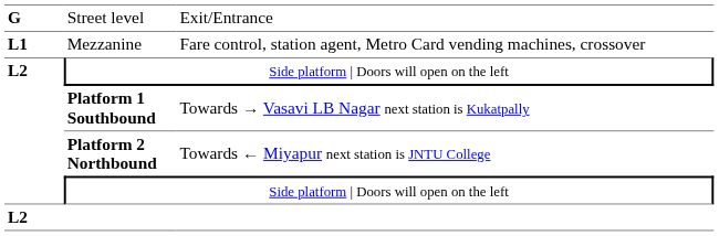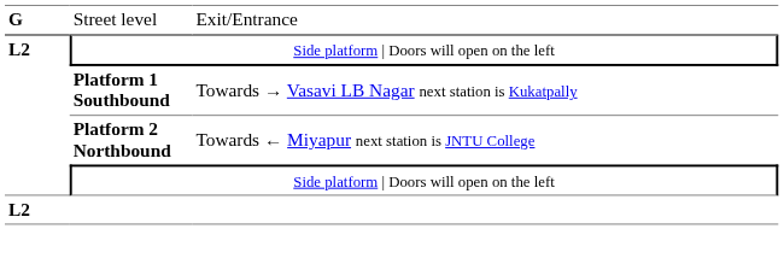- row: L1 | Mezzanine | Fare control, station agent, Metro Card vending machines, crossover
